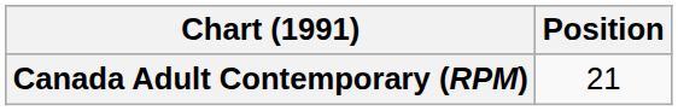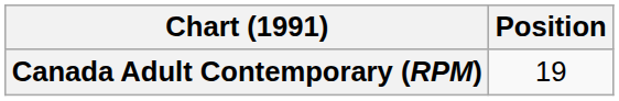Canada Adult Contemporary (RPM) | Position: 21 -> 19
